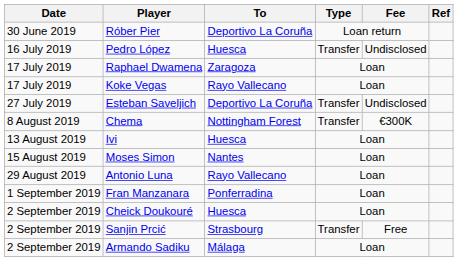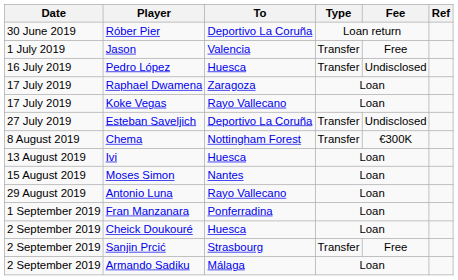+ row: 1 July 2019 | Jason | Valencia | Transfer | Free
